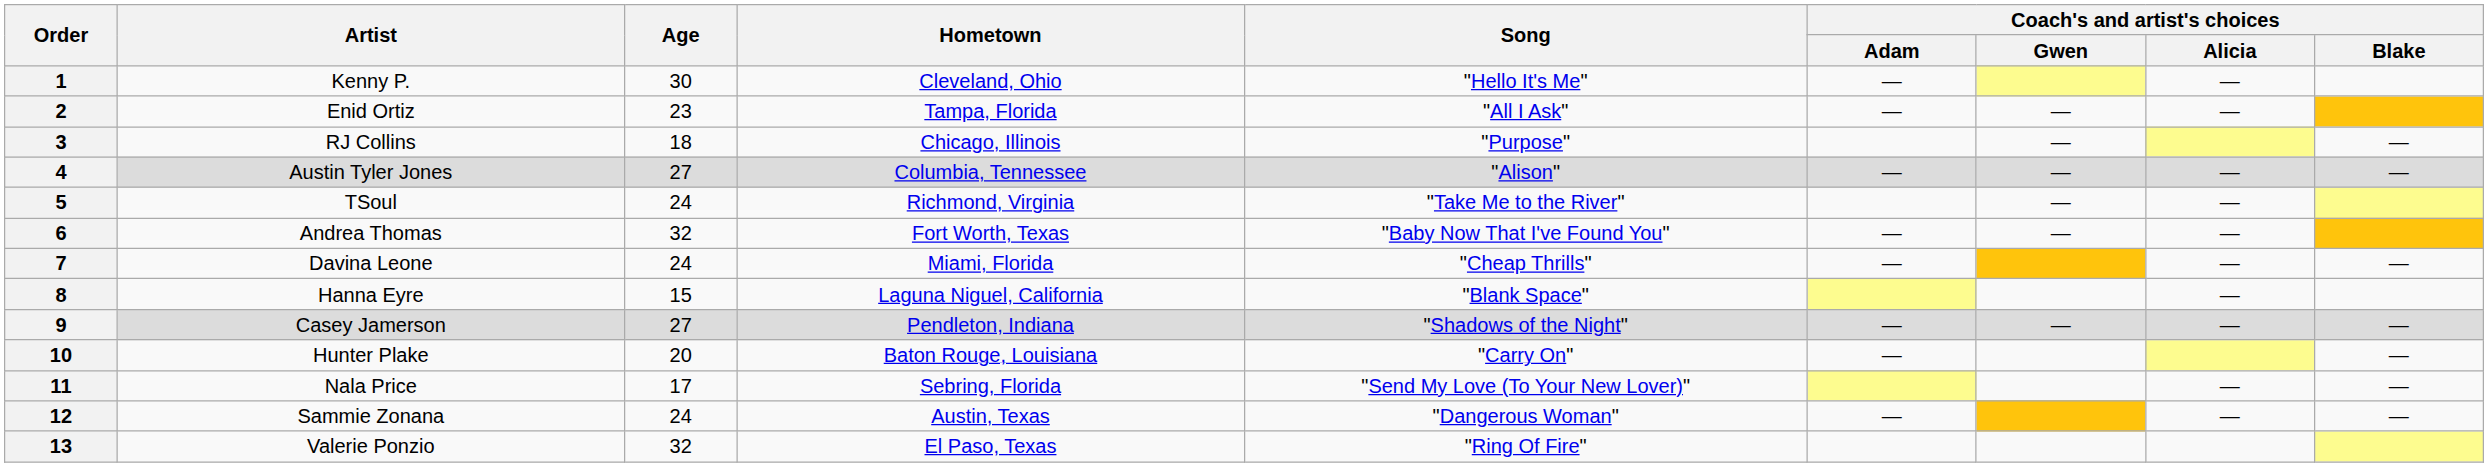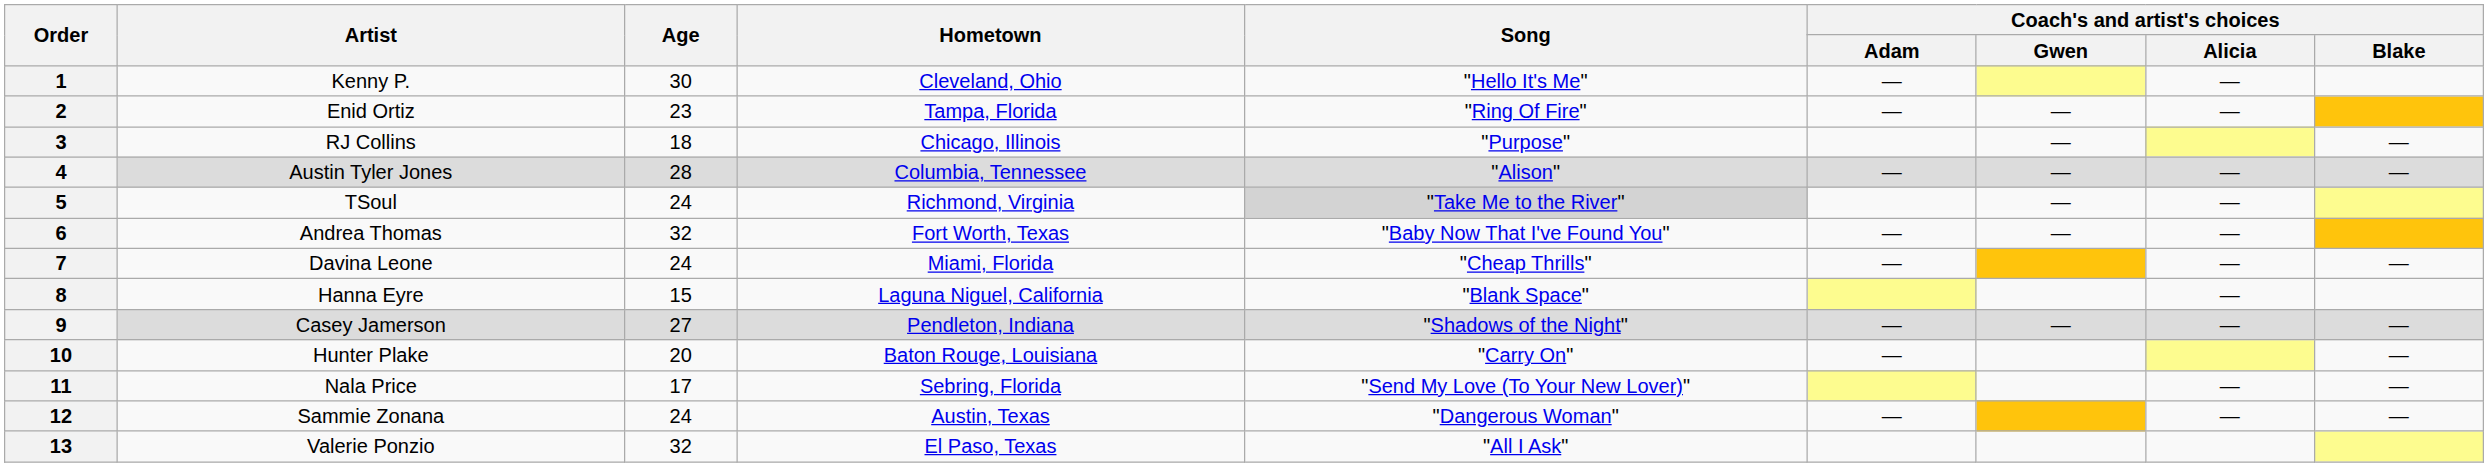2 | Song: "All I Ask" -> "Ring Of Fire"
4 | Age: 27 -> 28
5 | Song: no background -> lightgrey background
13 | Song: "Ring Of Fire" -> "All I Ask"
